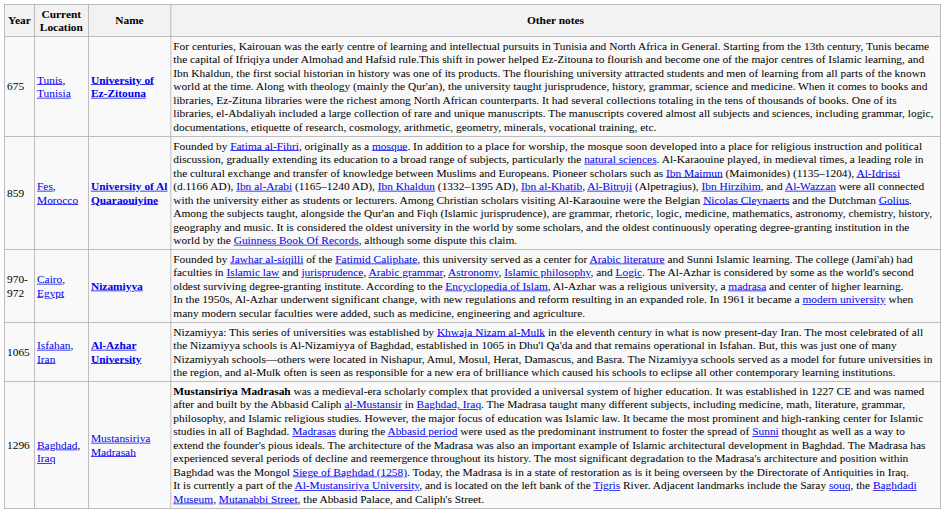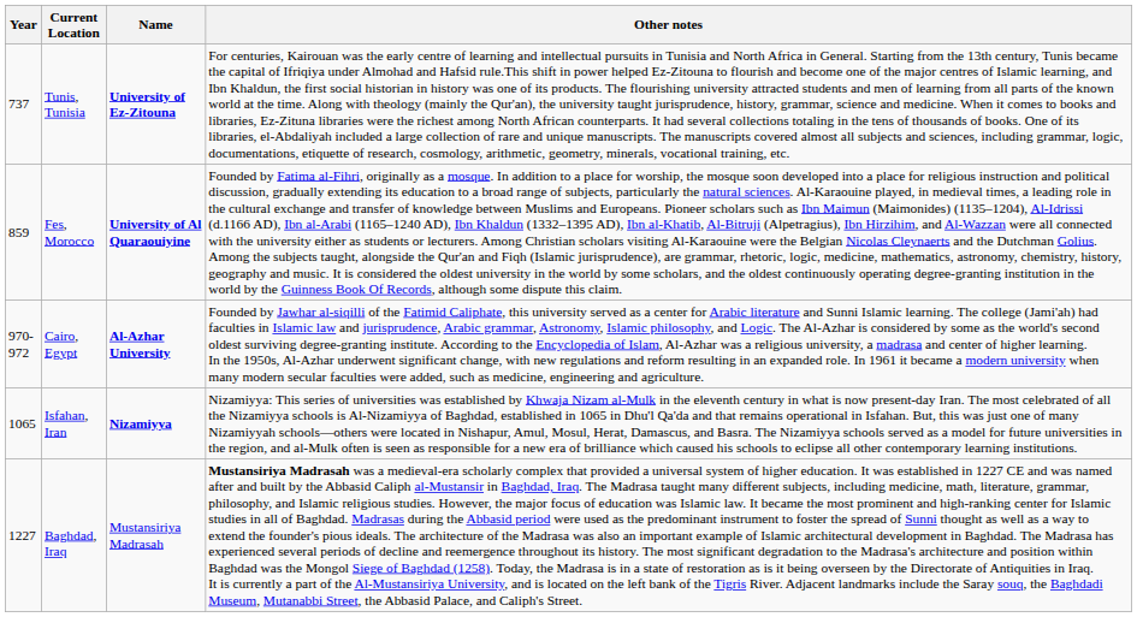Tunis, Tunisia | Year: 675 -> 737
Cairo, Egypt | Name: Nizamiyya -> Al-Azhar University
Isfahan, Iran | Name: Al-Azhar University -> Nizamiyya
Baghdad, Iraq | Year: 1296 -> 1227
